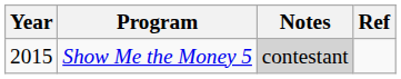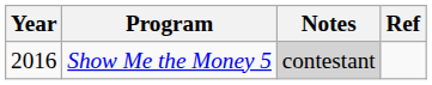Show Me the Money 5 | Year: 2015 -> 2016
